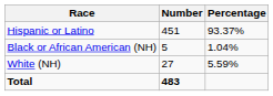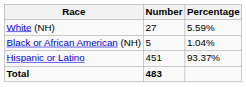rows swapped: White (NH) <-> Hispanic or Latino
